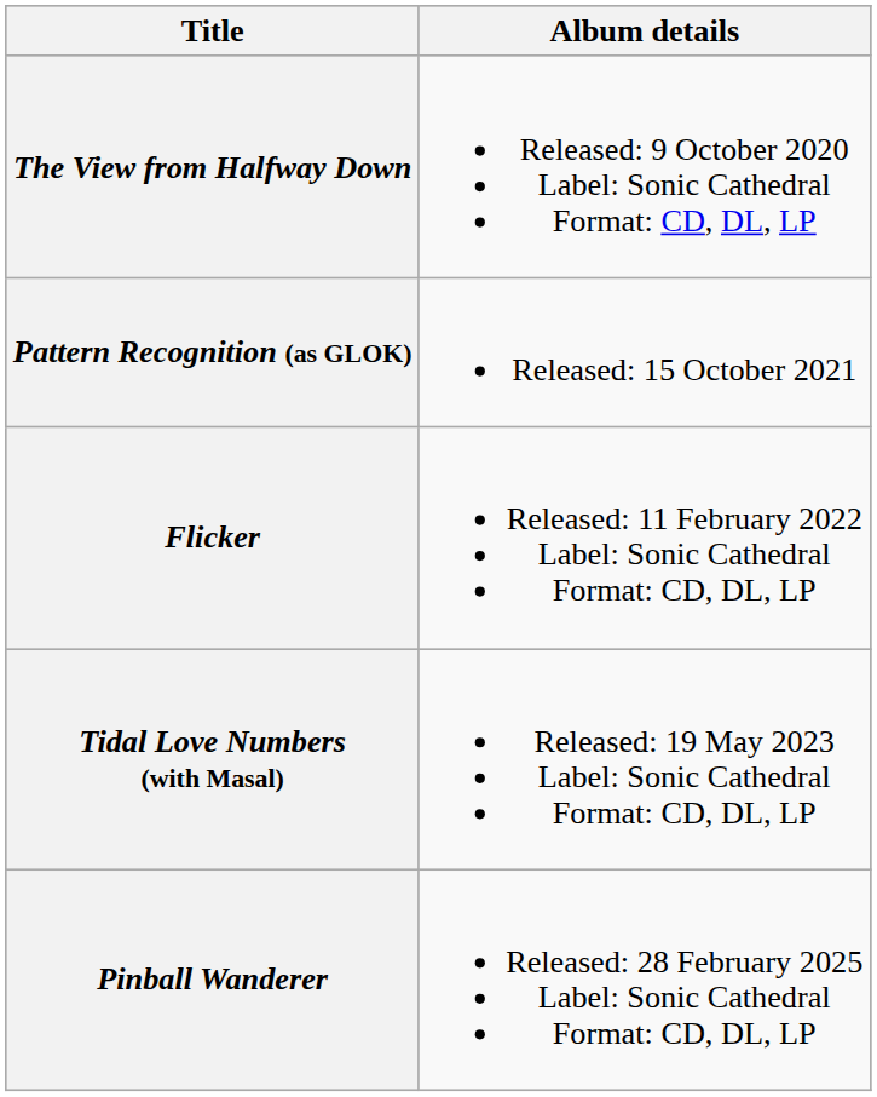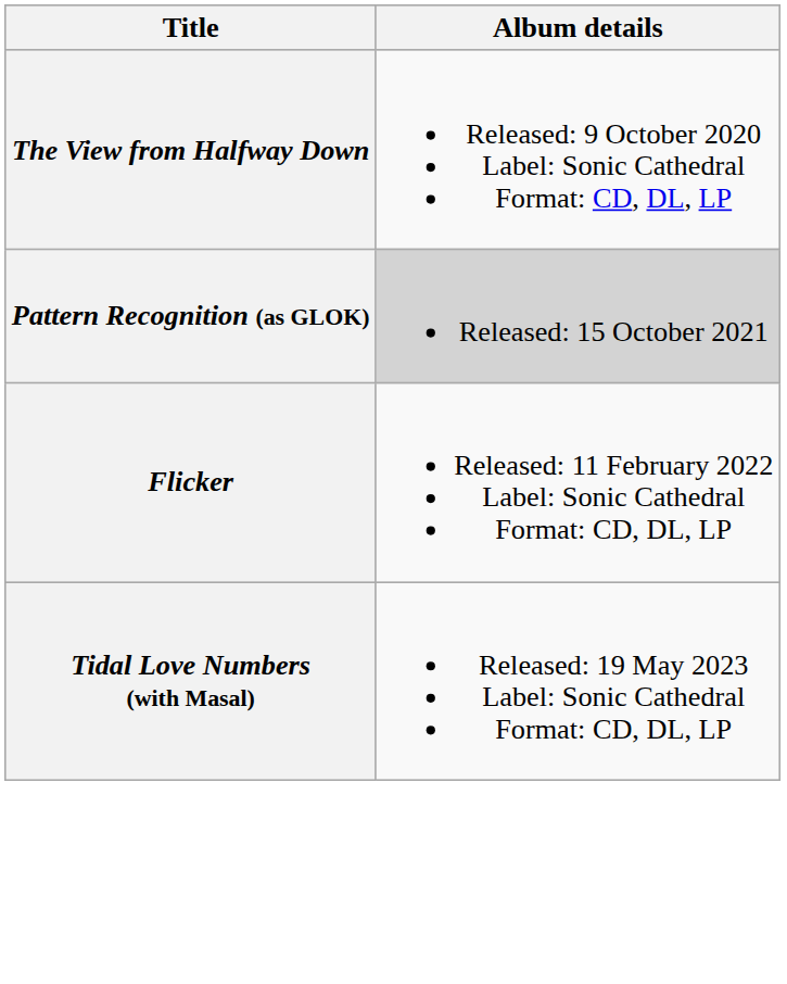Pattern Recognition (as GLOK) | Album details: no background -> lightgrey background
- row: Pinball Wanderer | Released: 28 February 2025 Label: Sonic Cathedral Format: CD, DL, LP
